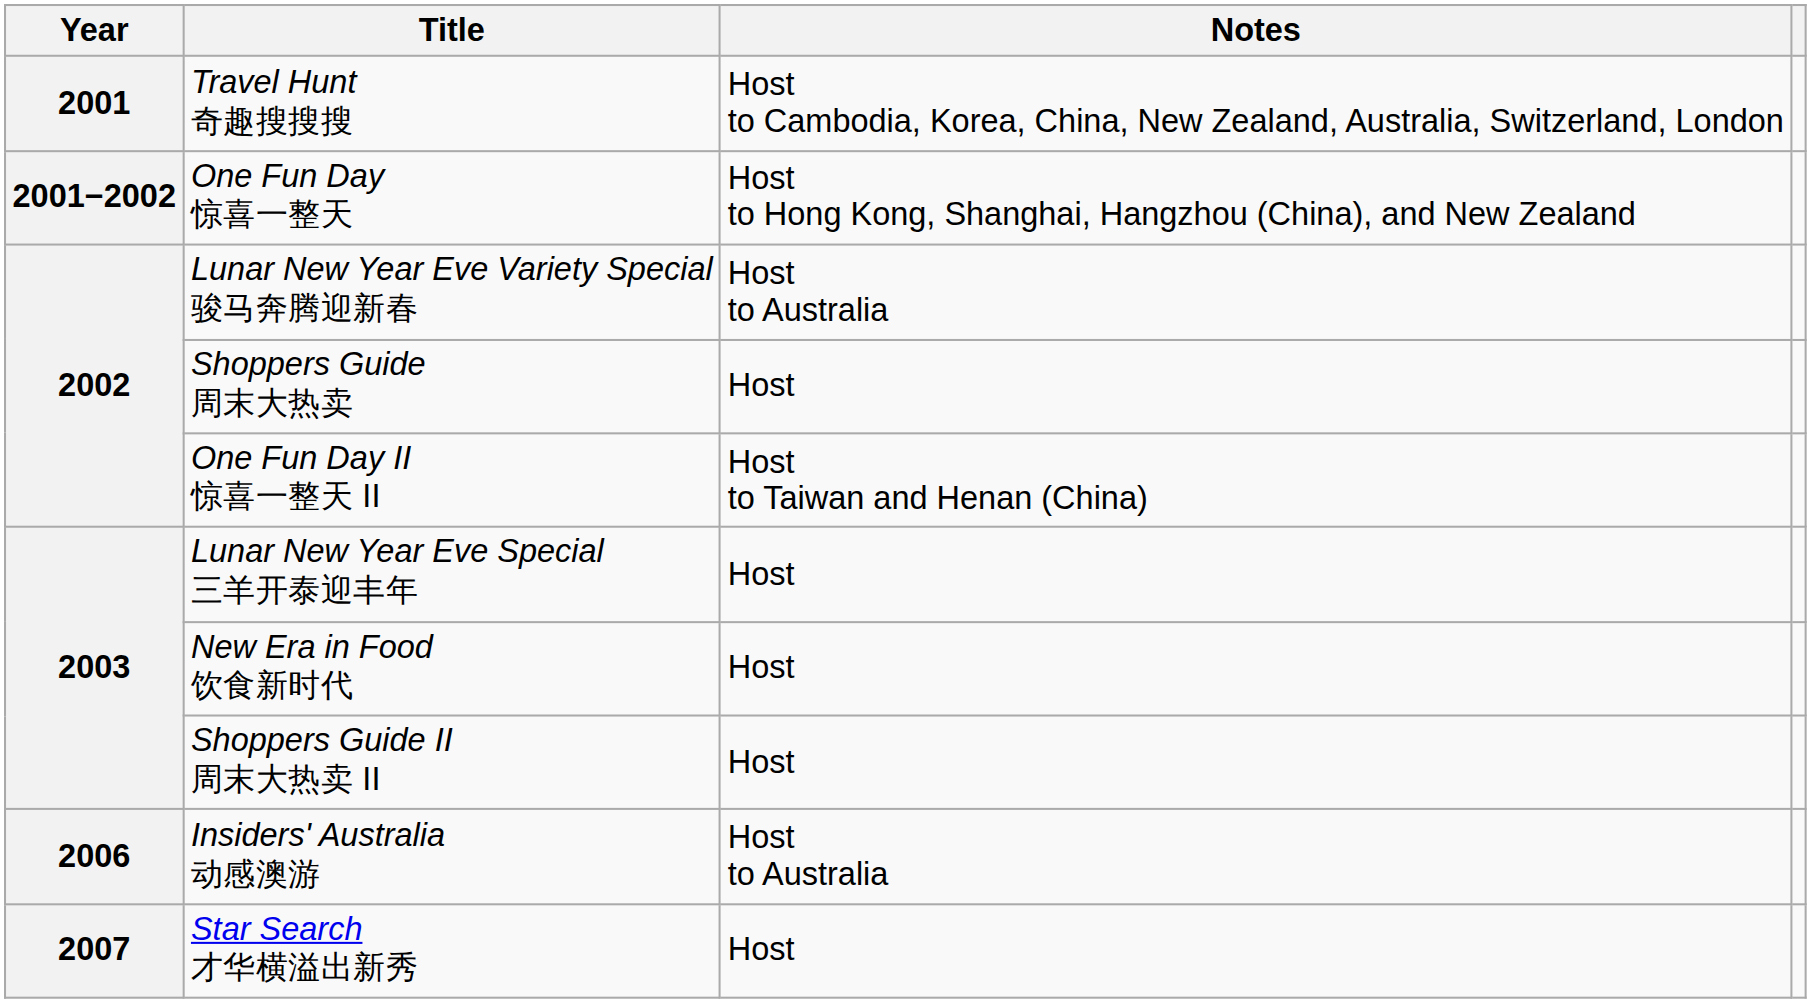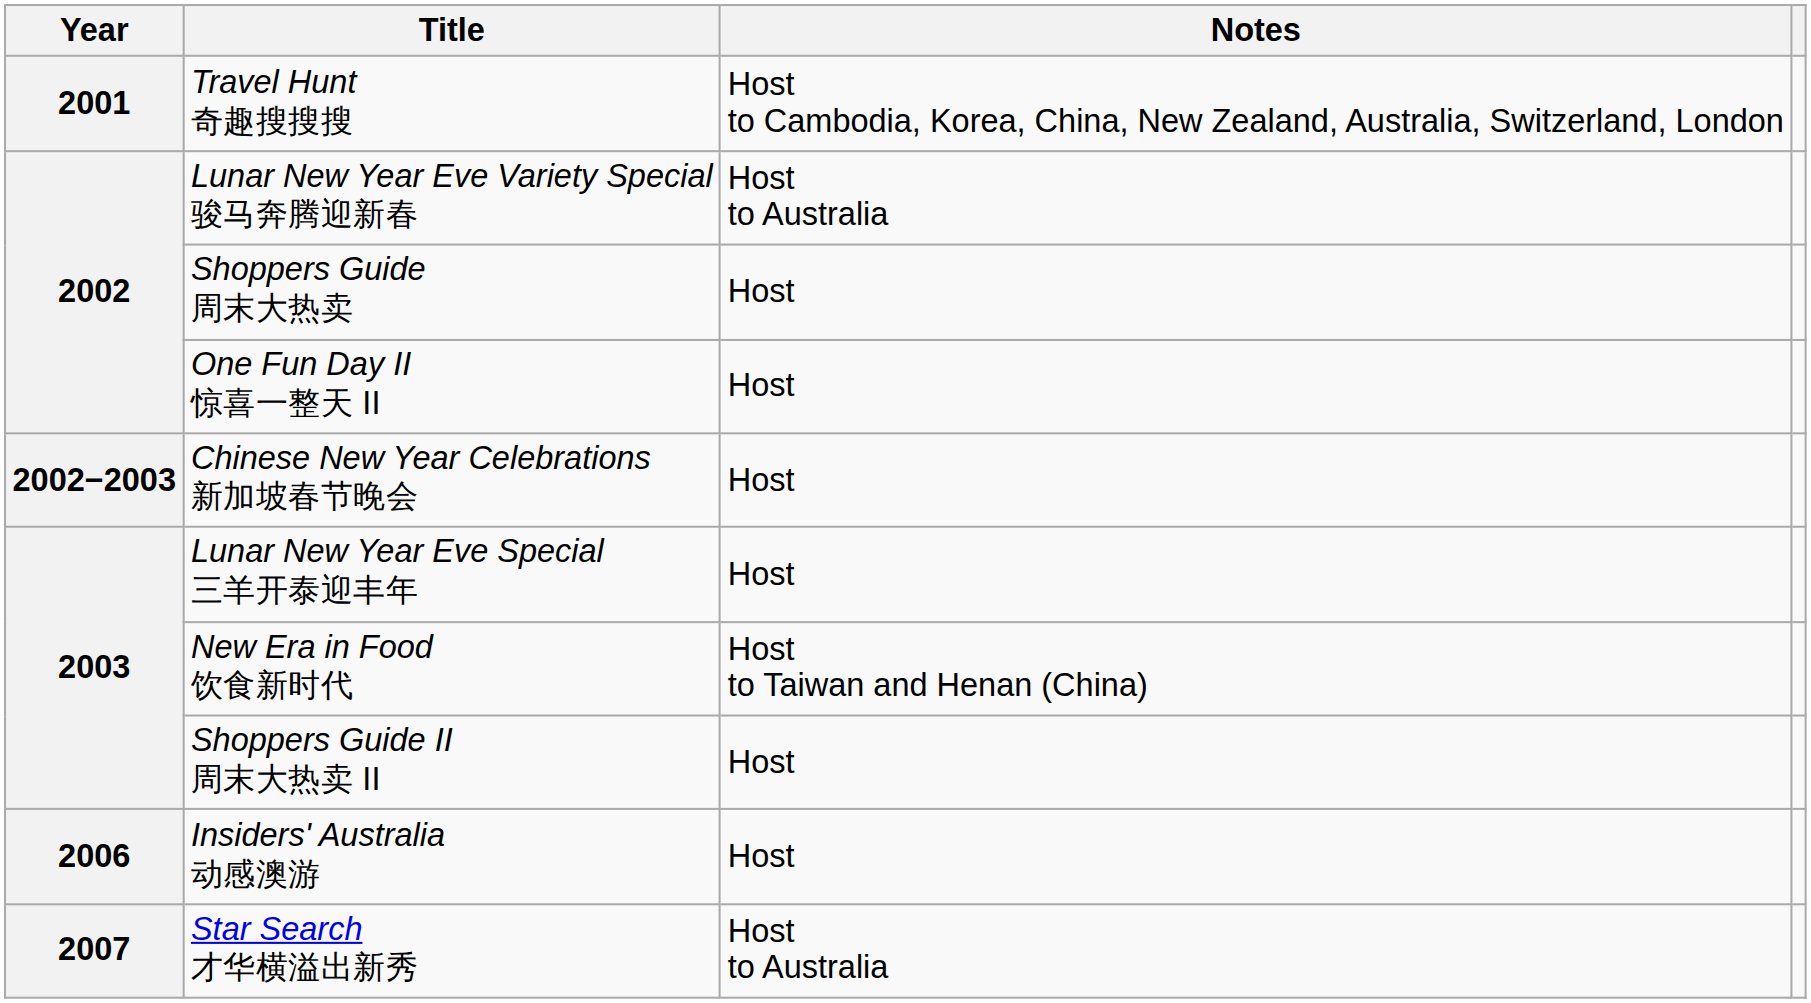- row: 2001−2002 | One Fun Day 惊喜一整天 | Host to Hong Kong, Shanghai, Hangzhou (China), and New Zealand
One Fun Day II 惊喜一整天 II | Notes: Host to Taiwan and Henan (China) -> Host
+ row: 2002−2003 | Chinese New Year Celebrations 新加坡春节晚会 | Host
New Era in Food 饮食新时代 | Notes: Host -> Host to Taiwan and Henan (China)
Insiders' Australia 动感澳游 | Notes: Host to Australia -> Host
Star Search 才华横溢出新秀 | Notes: Host -> Host to Australia
